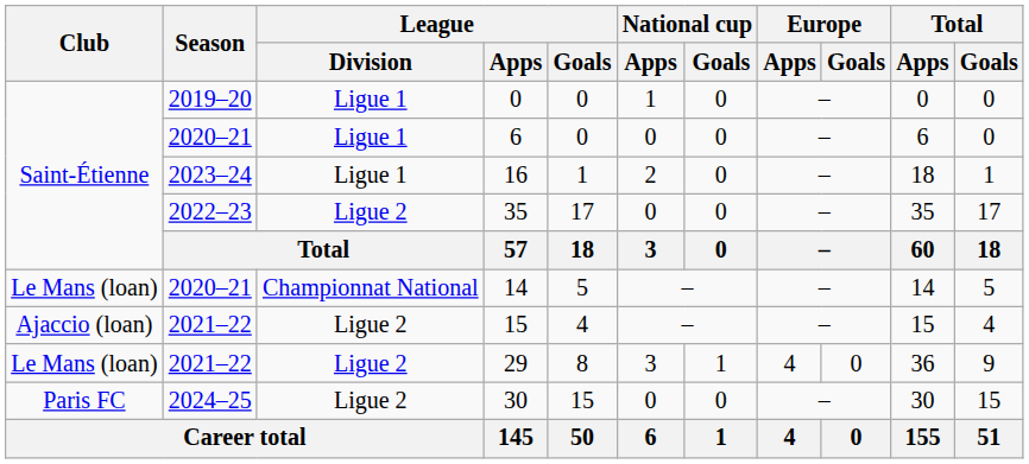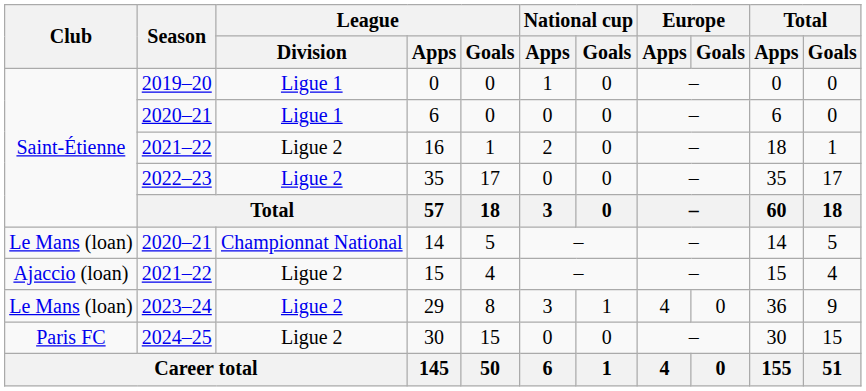16 | Season: 2023–24 -> 2021–22
16 | League / Division: Ligue 1 -> Ligue 2
29 | Season: 2021–22 -> 2023–24
